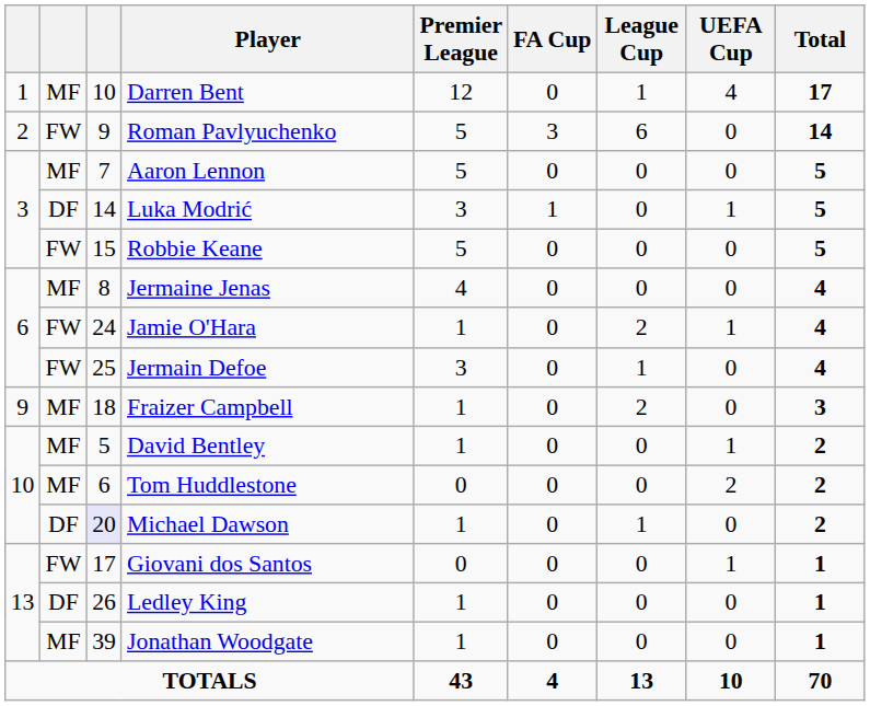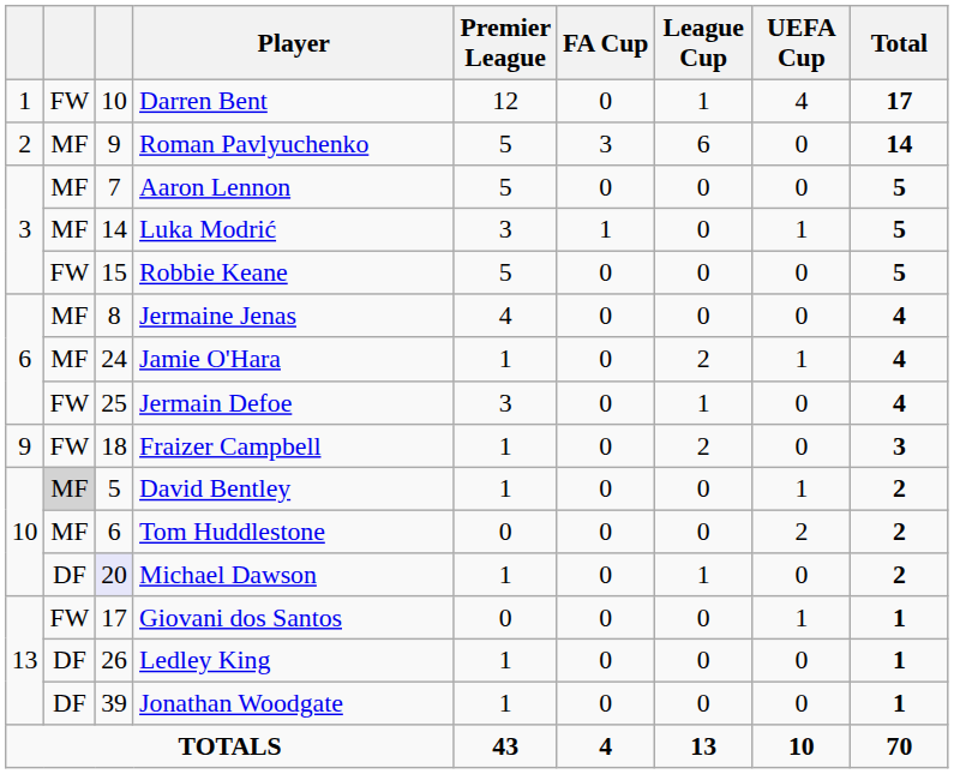Darren Bent | column 2: MF -> FW
Roman Pavlyuchenko | column 2: FW -> MF
Luka Modrić | column 2: DF -> MF
Jamie O'Hara | column 2: FW -> MF
Fraizer Campbell | column 2: MF -> FW
David Bentley | column 2: no background -> lightgrey background
Jonathan Woodgate | column 2: MF -> DF
